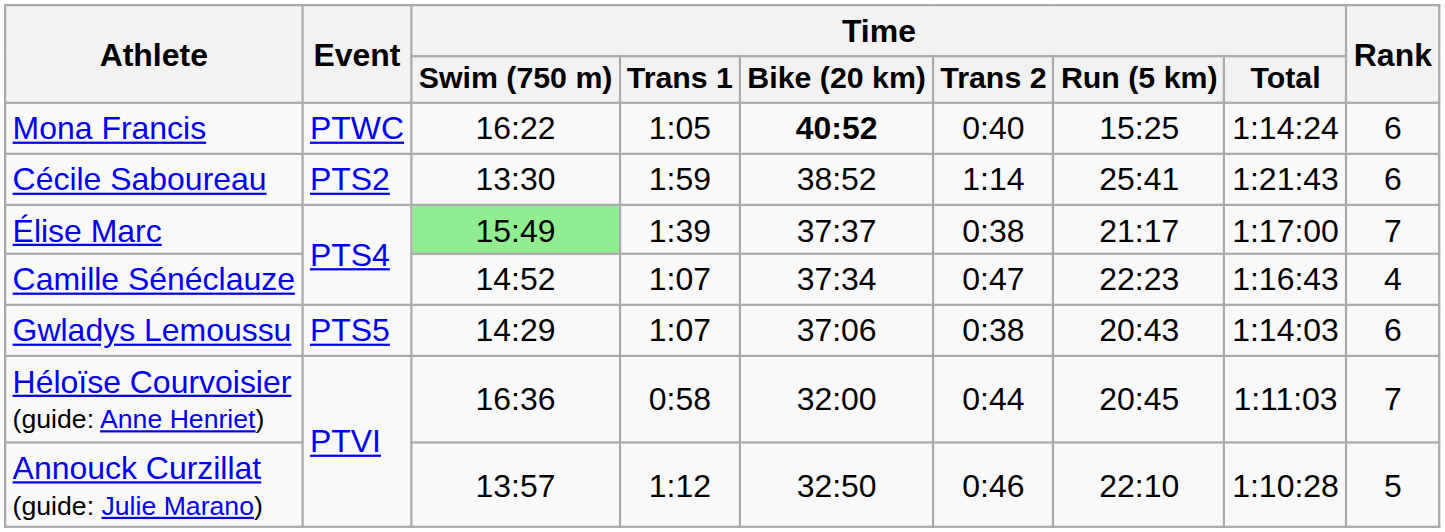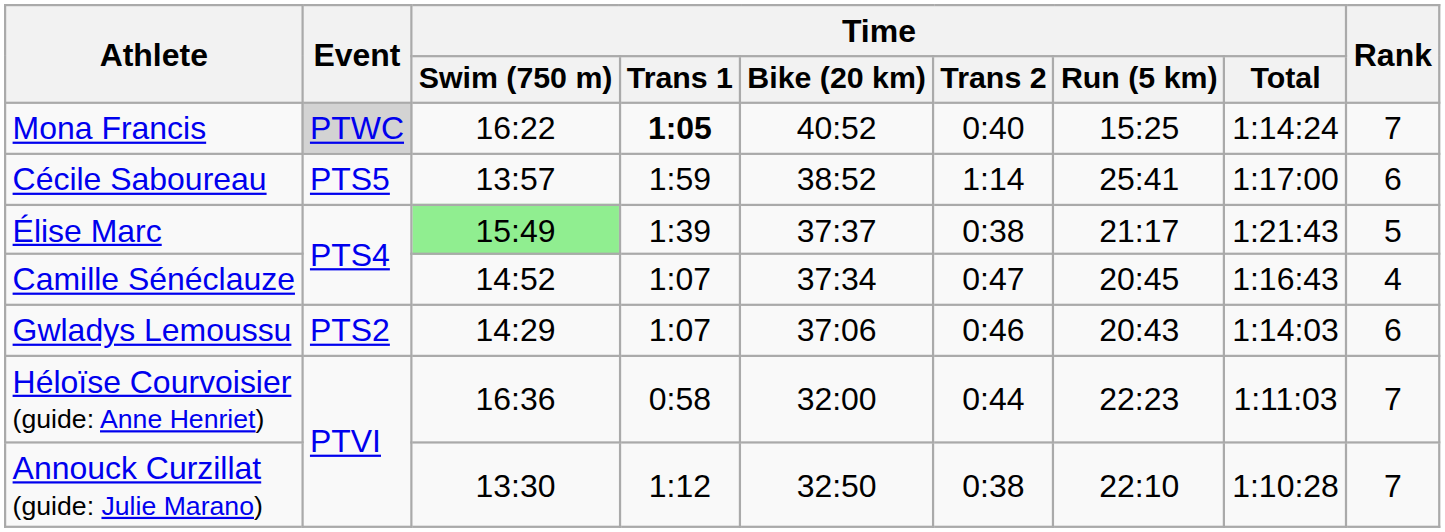Mona Francis | Event: no background -> lightgrey background
Mona Francis | Time / Trans 1: normal -> bold
Mona Francis | Time / Bike (20 km): bold -> normal
Mona Francis | Rank: 6 -> 7
Cécile Saboureau | Event: PTS2 -> PTS5
Cécile Saboureau | Time / Swim (750 m): 13:30 -> 13:57
Cécile Saboureau | Time / Total: 1:21:43 -> 1:17:00
Élise Marc | Time / Total: 1:17:00 -> 1:21:43
Élise Marc | Rank: 7 -> 5
Camille Sénéclauze | Time / Run (5 km): 22:23 -> 20:45
Gwladys Lemoussu | Event: PTS5 -> PTS2
Gwladys Lemoussu | Time / Trans 2: 0:38 -> 0:46
Héloïse Courvoisier (guide: Anne Henriet) | Time / Run (5 km): 20:45 -> 22:23
Annouck Curzillat (guide: Julie Marano) | Time / Swim (750 m): 13:57 -> 13:30
Annouck Curzillat (guide: Julie Marano) | Time / Trans 2: 0:46 -> 0:38
Annouck Curzillat (guide: Julie Marano) | Rank: 5 -> 7
